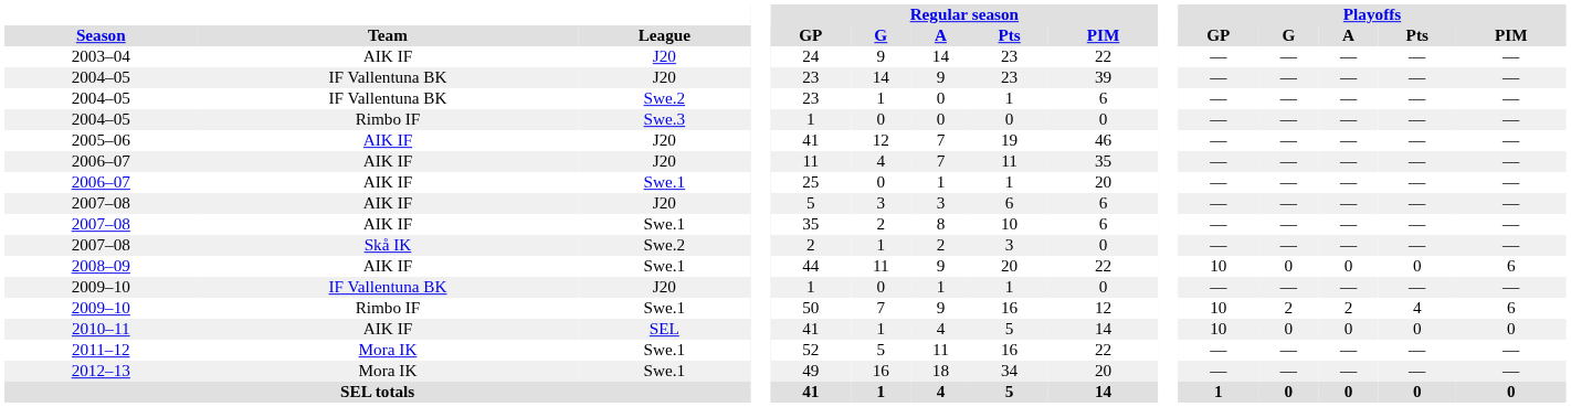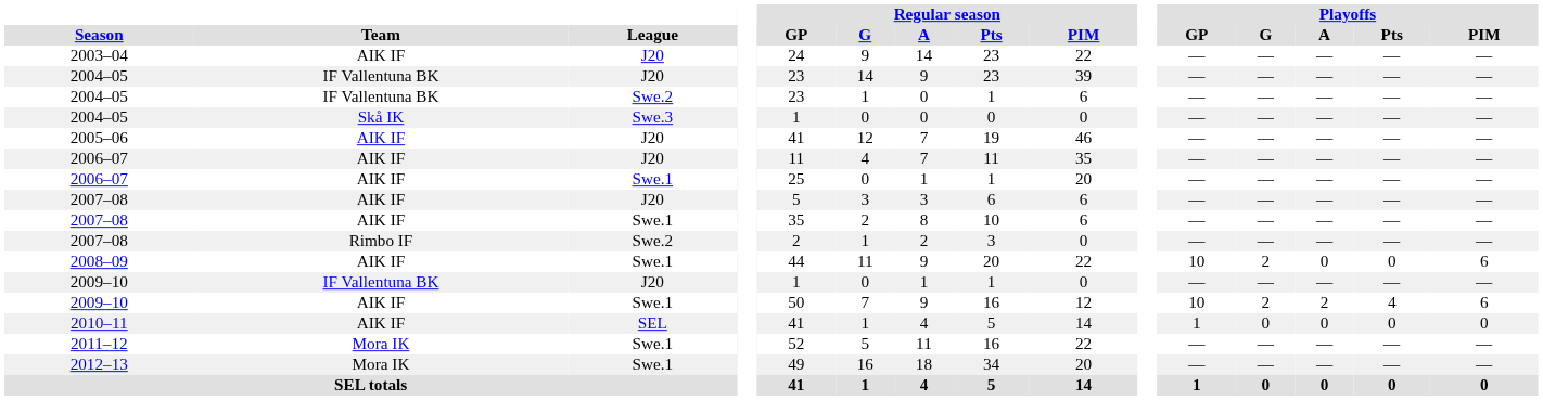2004–05 / Swe.3 | Team: Rimbo IF -> Skå IK
2007–08 / Swe.2 | Team: Skå IK -> Rimbo IF
2008–09 | Playoffs / G: 0 -> 2
2009–10 / Swe.1 | Team: Rimbo IF -> AIK IF
2010–11 | Playoffs / GP: 10 -> 1
